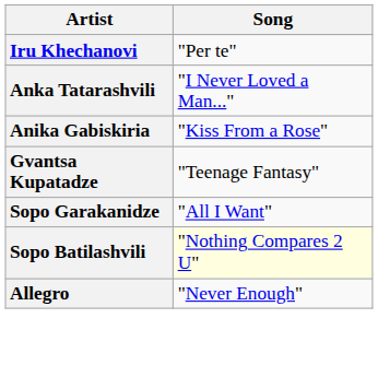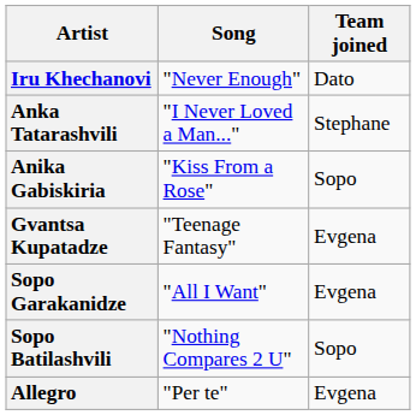+ column: Team joined | Dato | Stephane | Sopo | Evgena | Evgena | Sopo | Evgena
Iru Khechanovi | Song: "Per te" -> "Never Enough"
Sopo Batilashvili | Song: lightyellow background -> no background
Allegro | Song: "Never Enough" -> "Per te"
